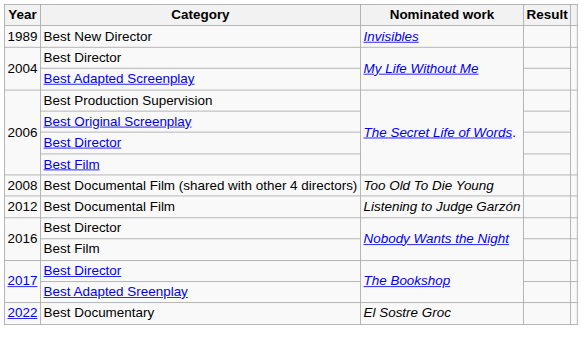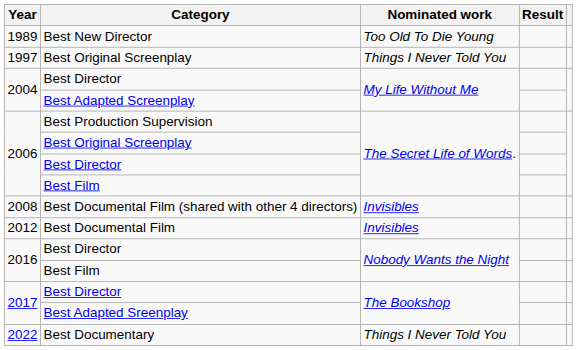Best New Director | Nominated work: Invisibles -> Too Old To Die Young
+ row: 1997 | Best Original Screenplay | Things I Never Told You
Best Documental Film (shared with other 4 directors) | Nominated work: Too Old To Die Young -> Invisibles
Best Documental Film | Nominated work: Listening to Judge Garzón -> Invisibles
Best Documentary | Nominated work: El Sostre Groc -> Things I Never Told You
